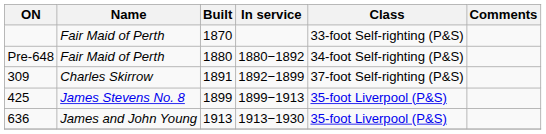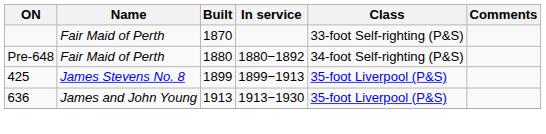- row: 309 | Charles Skirrow | 1891 | 1892−1899 | 37-foot Self-righting (P&S)
